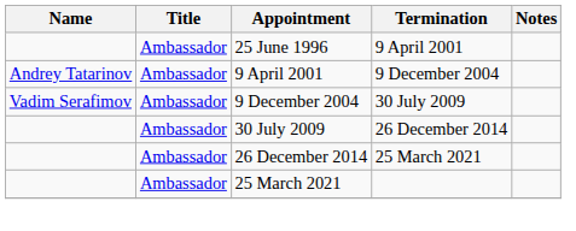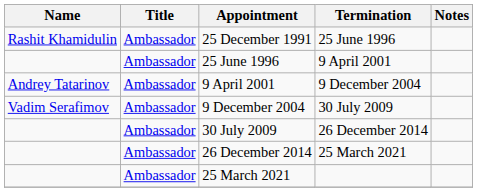+ row: Rashit Khamidulin | Ambassador | 25 December 1991 | 25 June 1996
